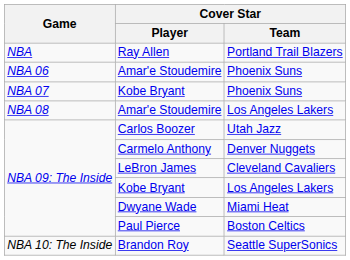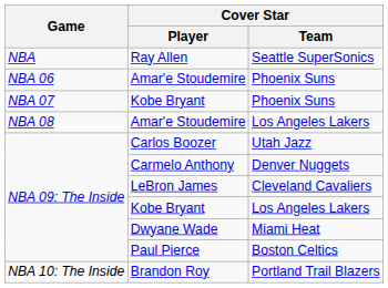Ray Allen | Cover Star / Team: Portland Trail Blazers -> Seattle SuperSonics
Brandon Roy | Cover Star / Team: Seattle SuperSonics -> Portland Trail Blazers
